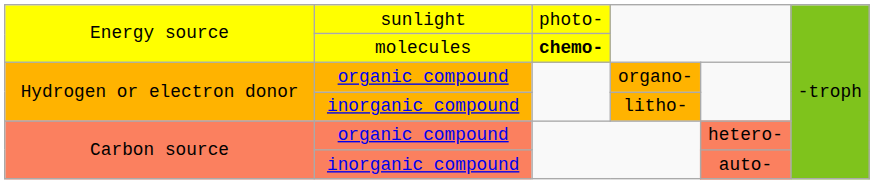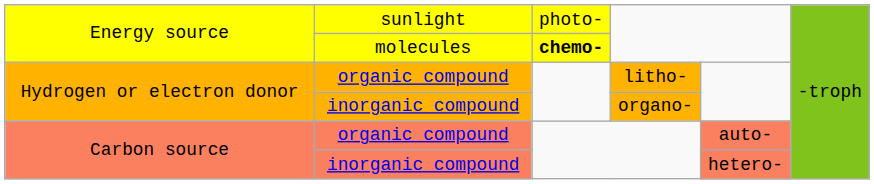Hydrogen or electron donor / organic compound | column 4: organo- -> litho-
Hydrogen or electron donor / inorganic compound | column 4: litho- -> organo-
Carbon source / organic compound | column 5: hetero- -> auto-
Carbon source / inorganic compound | column 5: auto- -> hetero-
